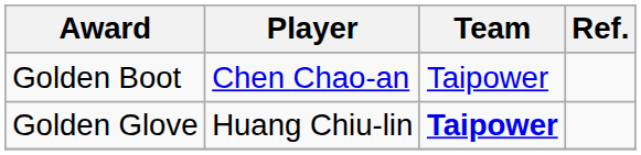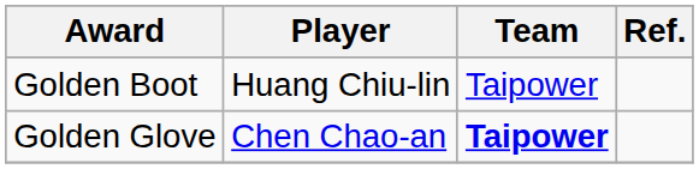Golden Boot | Player: Chen Chao-an -> Huang Chiu-lin
Golden Glove | Player: Huang Chiu-lin -> Chen Chao-an
